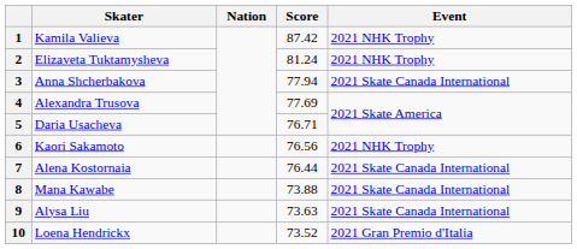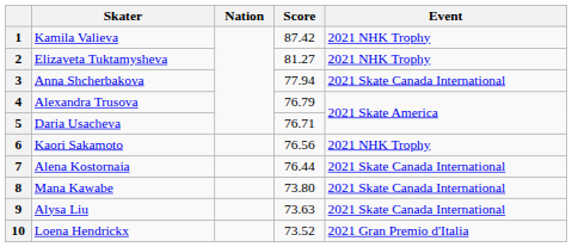2 | Score: 81.24 -> 81.27
4 | Score: 77.69 -> 76.79
8 | Score: 73.88 -> 73.80
